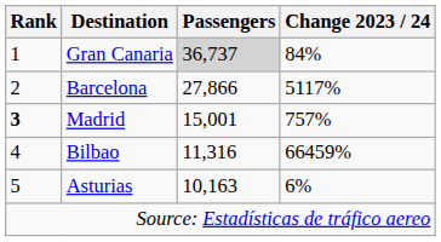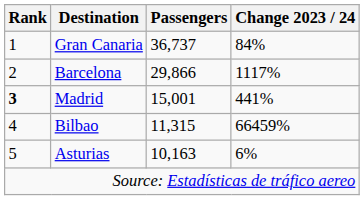Gran Canaria | Passengers: lightgrey background -> no background
Barcelona | Passengers: 27,866 -> 29,866
Barcelona | Change 2023 / 24: 5117% -> 1117%
Madrid | Change 2023 / 24: 757% -> 441%
Bilbao | Passengers: 11,316 -> 11,315
